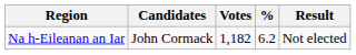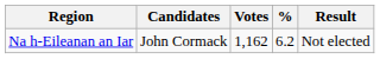Na h-Eileanan an Iar | Votes: 1,182 -> 1,162
